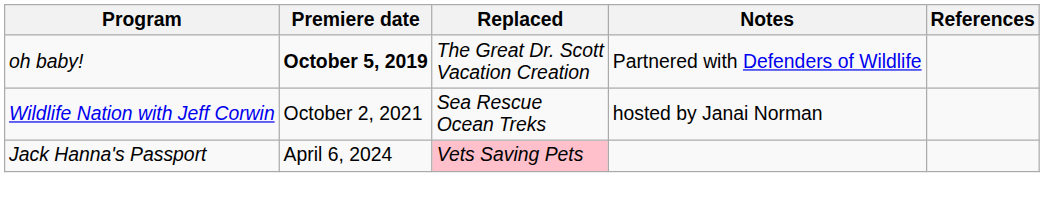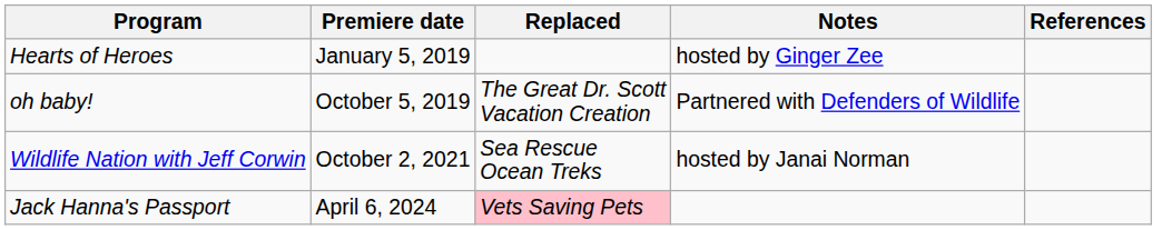+ row: Hearts of Heroes | January 5, 2019 | hosted by Ginger Zee
oh baby! | Premiere date: bold -> normal
